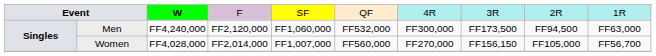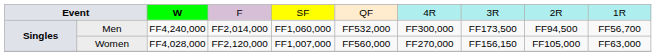Men | column 4: FF2,120,000 -> FF2,014,000
Men | column 10: FF63,000 -> FF56,700
Women | column 4: FF2,014,000 -> FF2,120,000
Women | column 10: FF56,700 -> FF63,000
